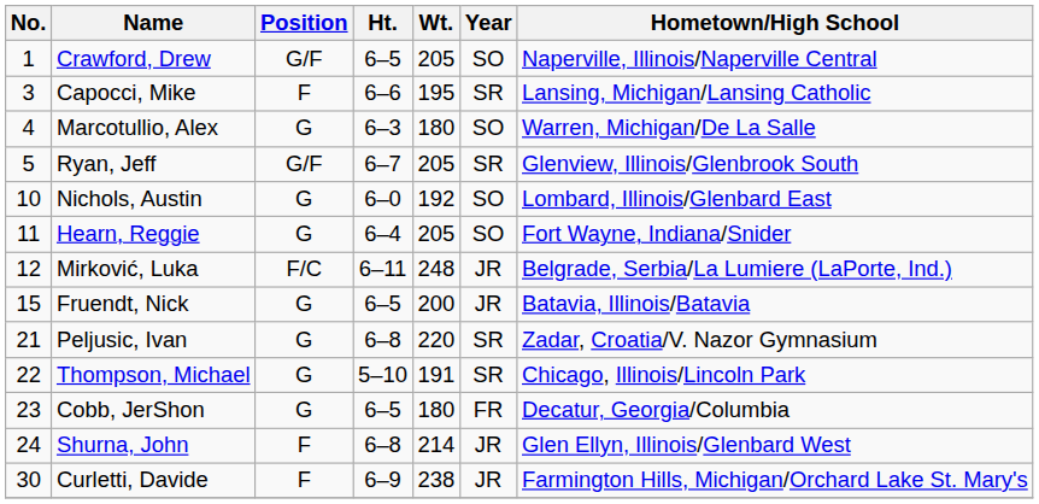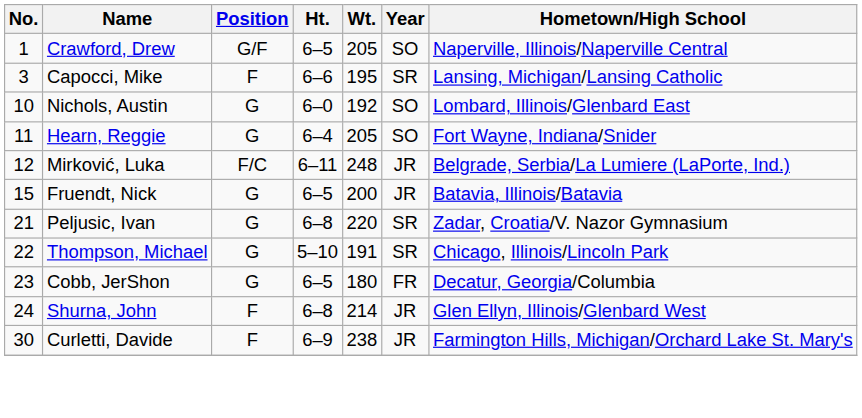- row: 4 | Marcotullio, Alex | G | 6–3 | 180 | SO | Warren, Michigan/De La Salle
- row: 5 | Ryan, Jeff | G/F | 6–7 | 205 | SR | Glenview, Illinois/Glenbrook South
